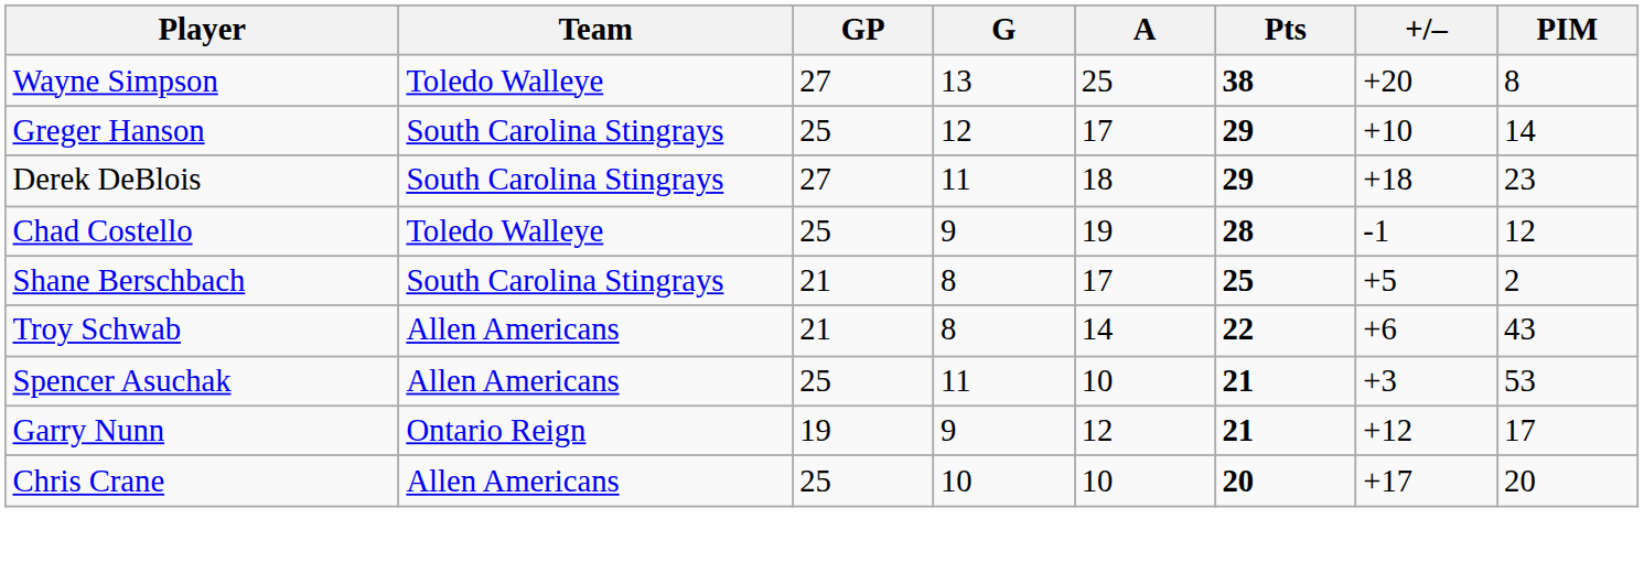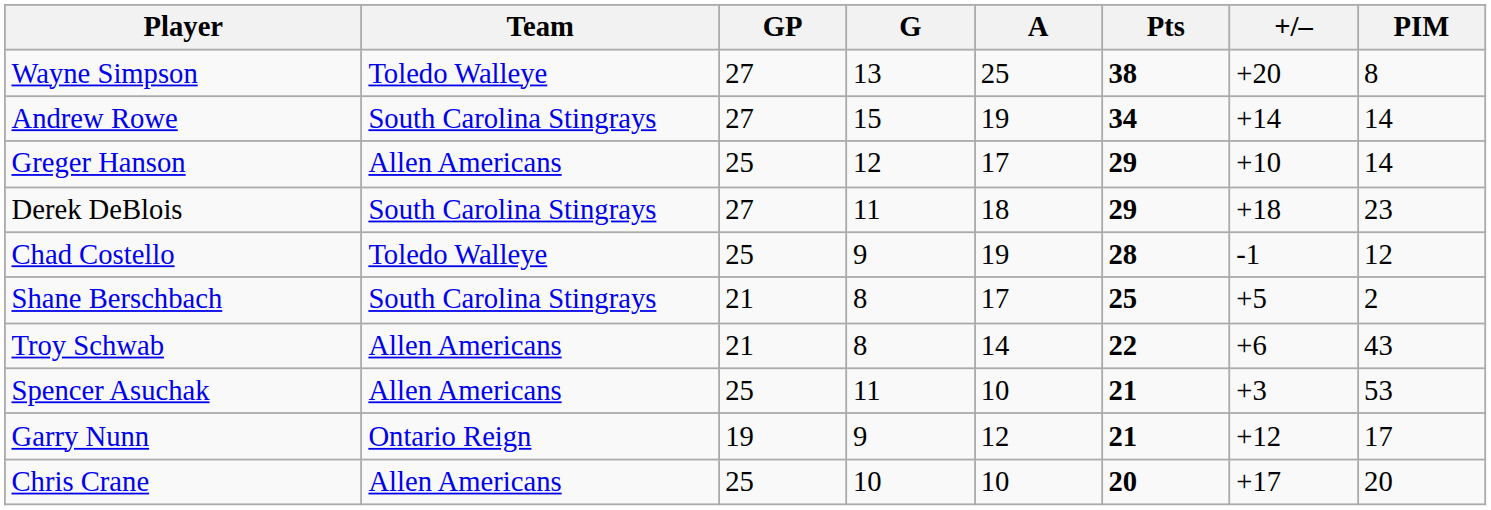+ row: Andrew Rowe | South Carolina Stingrays | 27 | 15 | 19 | 34 | +14 | 14
Greger Hanson | Team: South Carolina Stingrays -> Allen Americans
